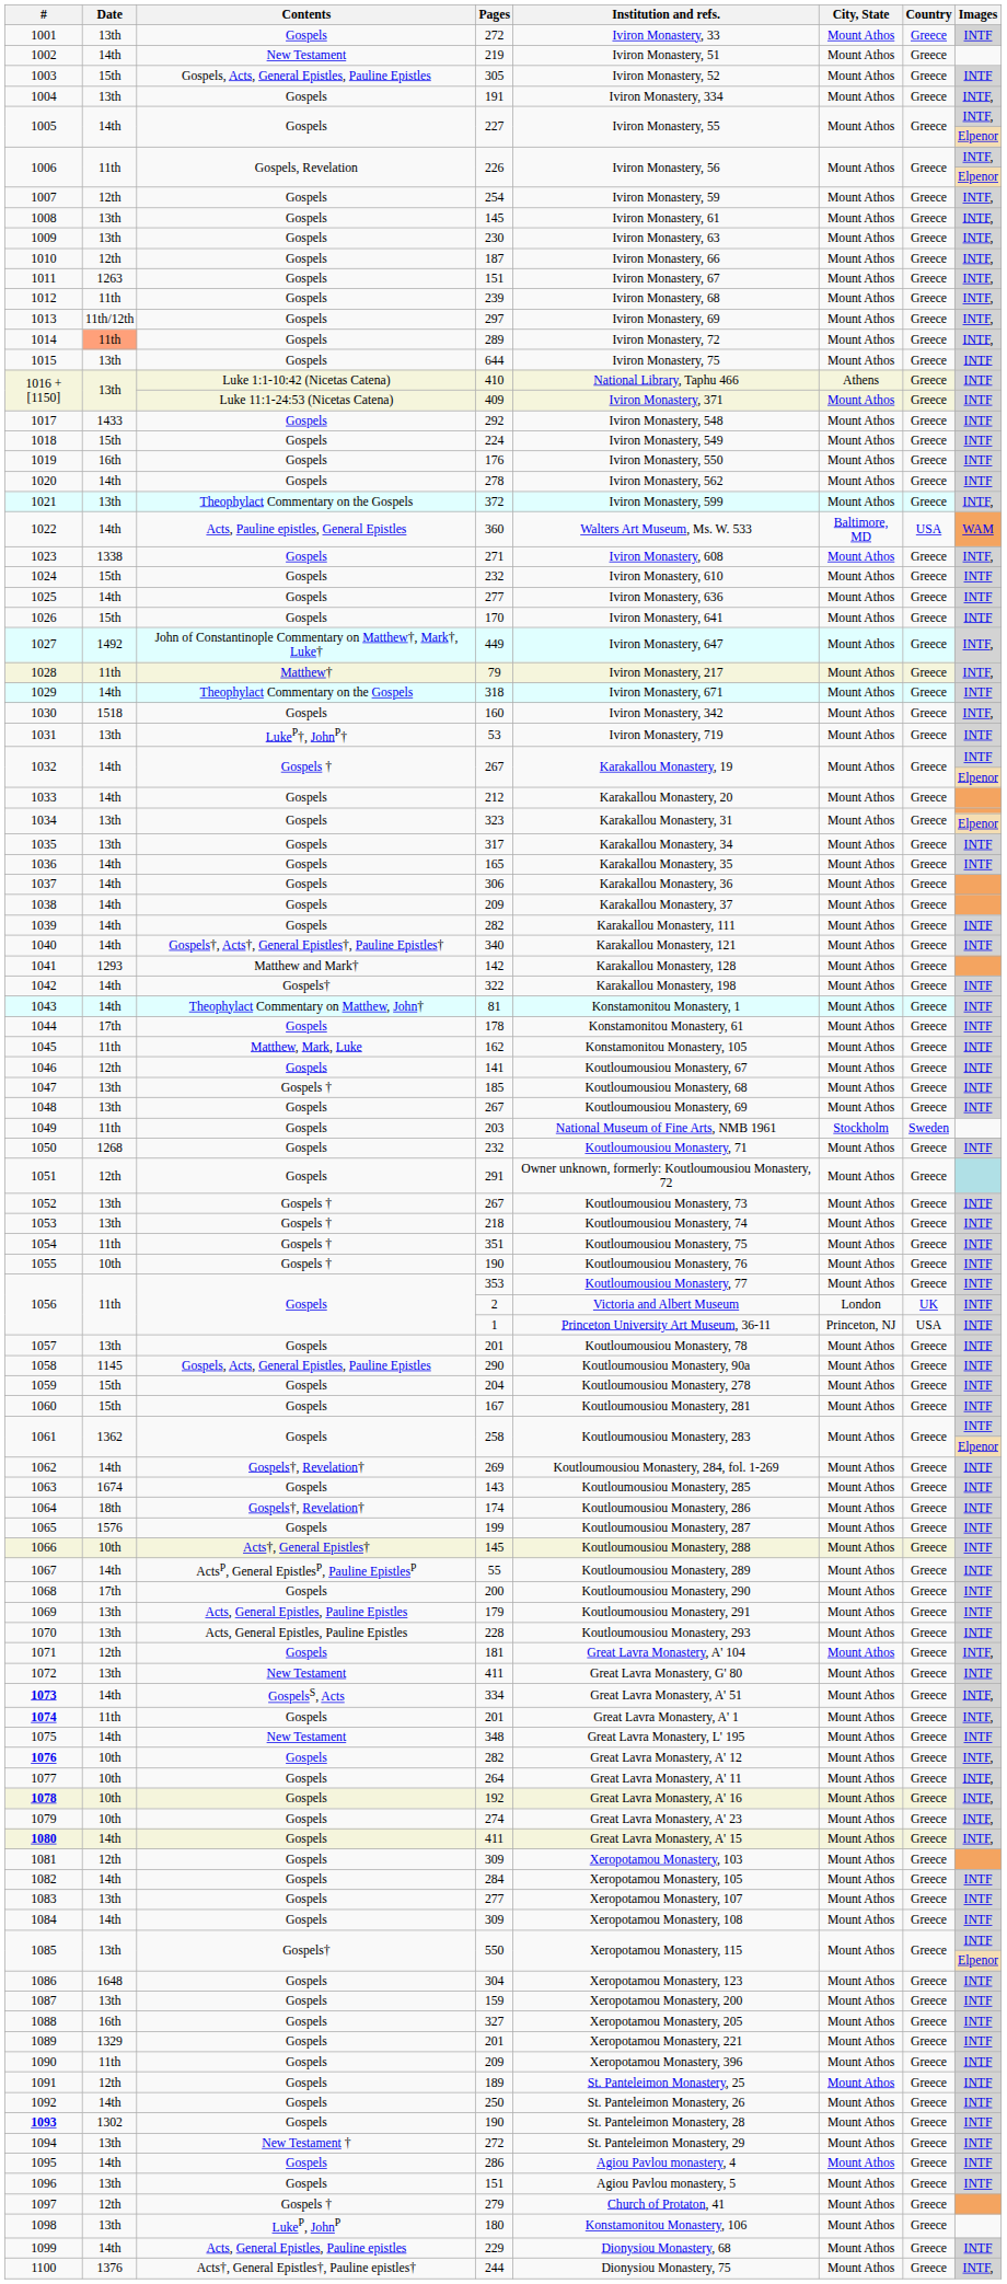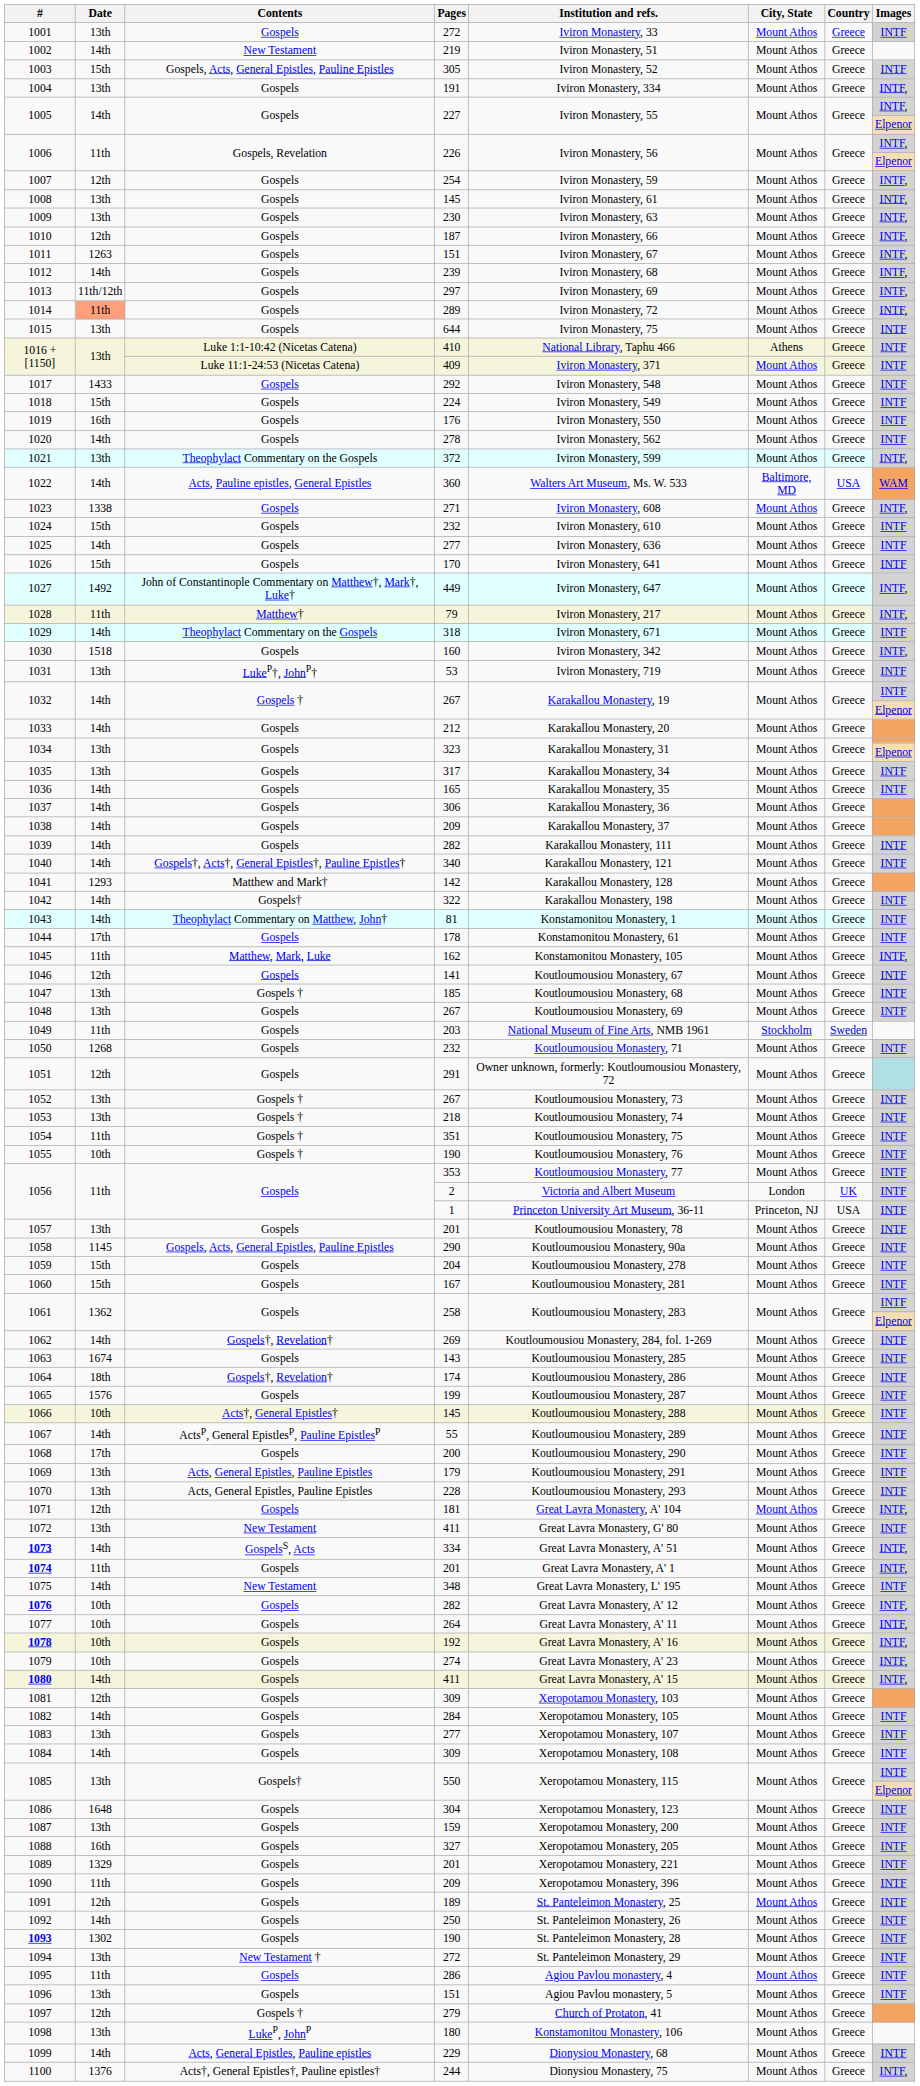1012 | Date: 11th -> 14th
1045 | Images: INTF -> INTF,
1095 | Date: 14th -> 11th
